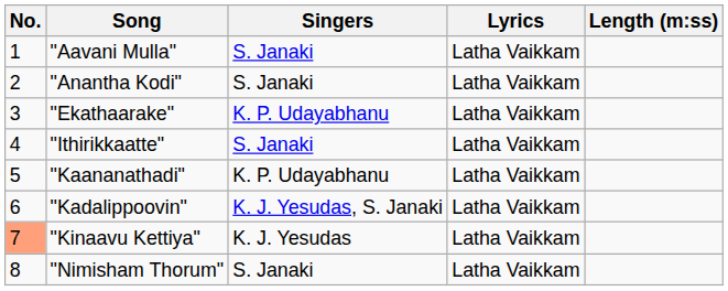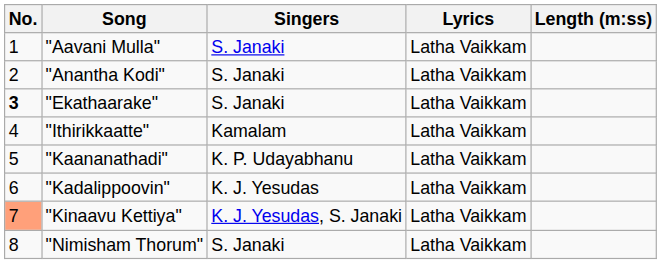"Ekathaarake" | No.: normal -> bold
"Ekathaarake" | Singers: K. P. Udayabhanu -> S. Janaki
"Ithirikkaatte" | Singers: S. Janaki -> Kamalam
"Kadalippoovin" | Singers: K. J. Yesudas, S. Janaki -> K. J. Yesudas
"Kinaavu Kettiya" | Singers: K. J. Yesudas -> K. J. Yesudas, S. Janaki
